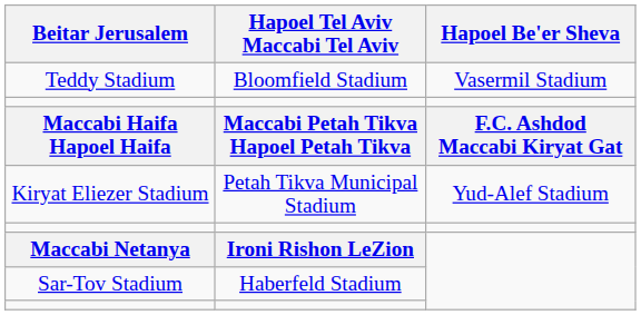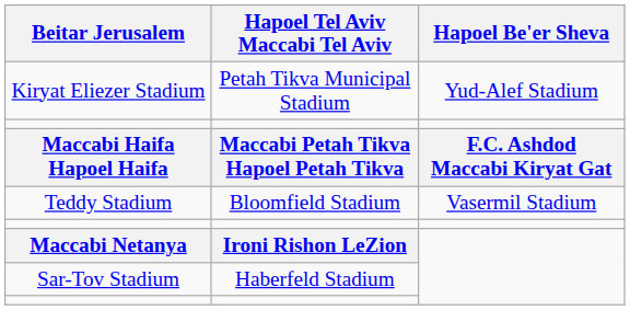rows swapped: Teddy Stadium <-> Kiryat Eliezer Stadium
